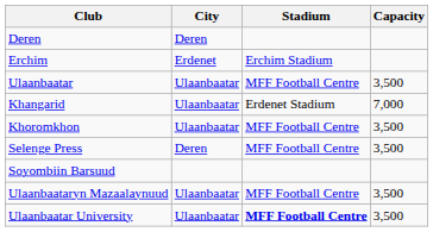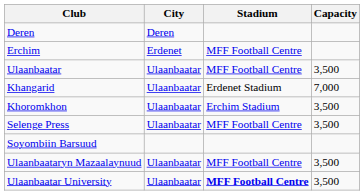Erchim | Stadium: Erchim Stadium -> MFF Football Centre
Khoromkhon | Stadium: MFF Football Centre -> Erchim Stadium
Selenge Press | City: Deren -> Ulaanbaatar
